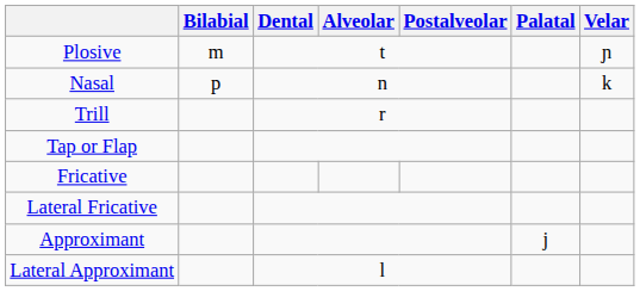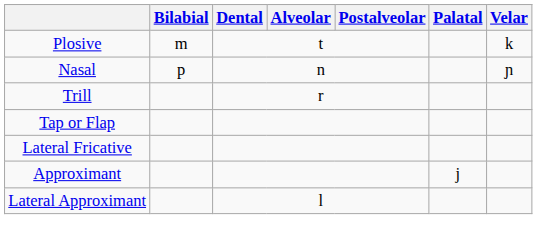Plosive | Velar: ɲ -> k
Nasal | Velar: k -> ɲ
- row: Fricative
